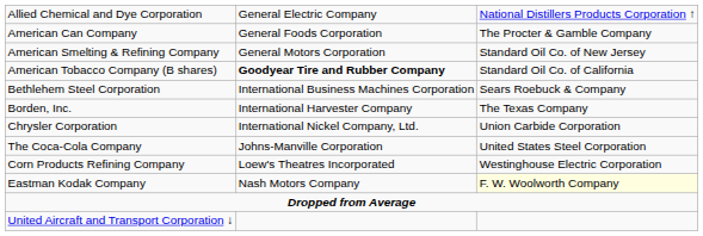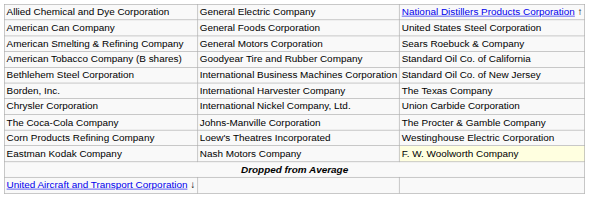American Can Company | column 3: The Procter & Gamble Company -> United States Steel Corporation
American Smelting & Refining Company | column 3: Standard Oil Co. of New Jersey -> Sears Roebuck & Company
American Tobacco Company (B shares) | column 2: bold -> normal
Bethlehem Steel Corporation | column 3: Sears Roebuck & Company -> Standard Oil Co. of New Jersey
The Coca-Cola Company | column 3: United States Steel Corporation -> The Procter & Gamble Company
